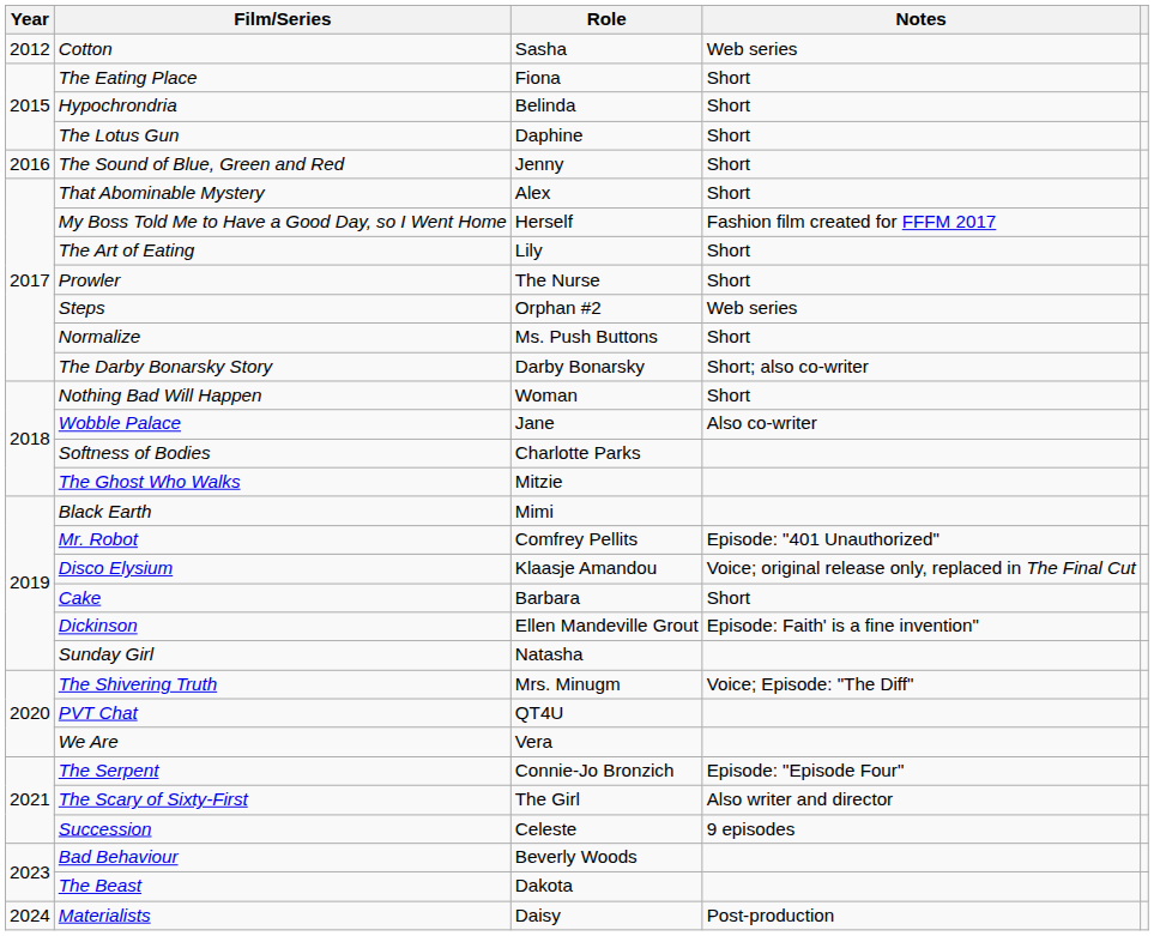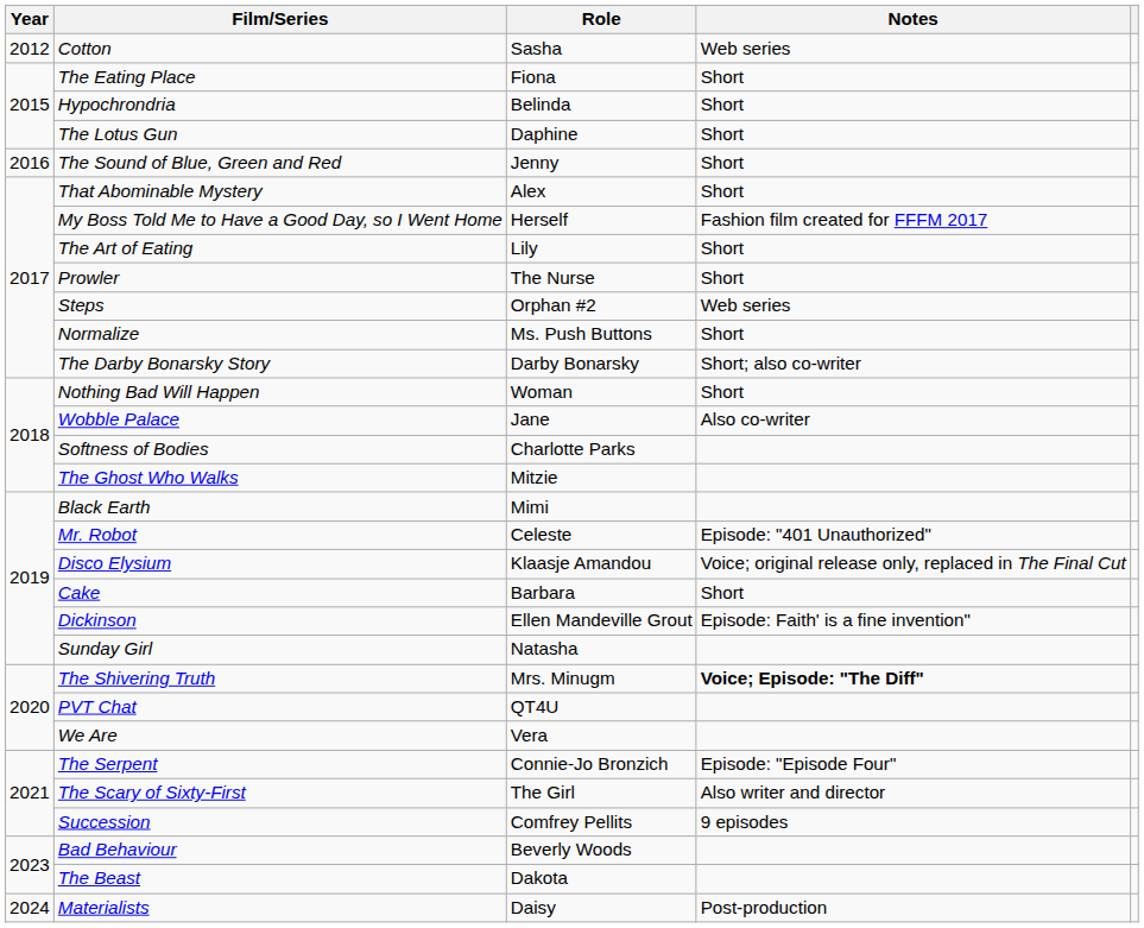Mr. Robot | Role: Comfrey Pellits -> Celeste
The Shivering Truth | Notes: normal -> bold
Succession | Role: Celeste -> Comfrey Pellits
